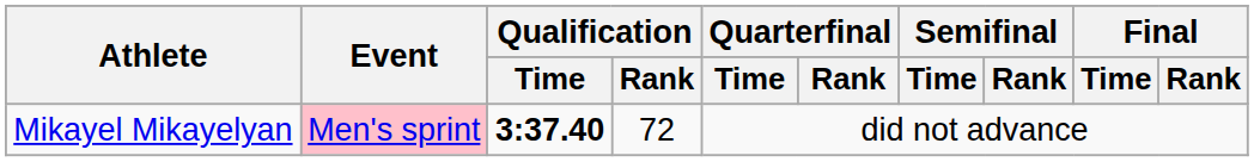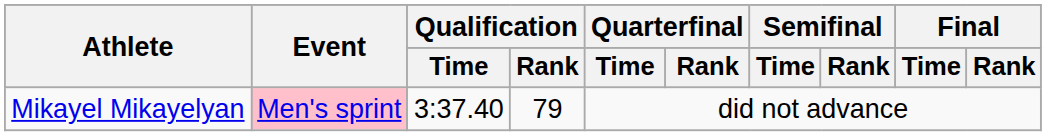Mikayel Mikayelyan | Qualification / Time: bold -> normal
Mikayel Mikayelyan | Qualification / Rank: 72 -> 79
